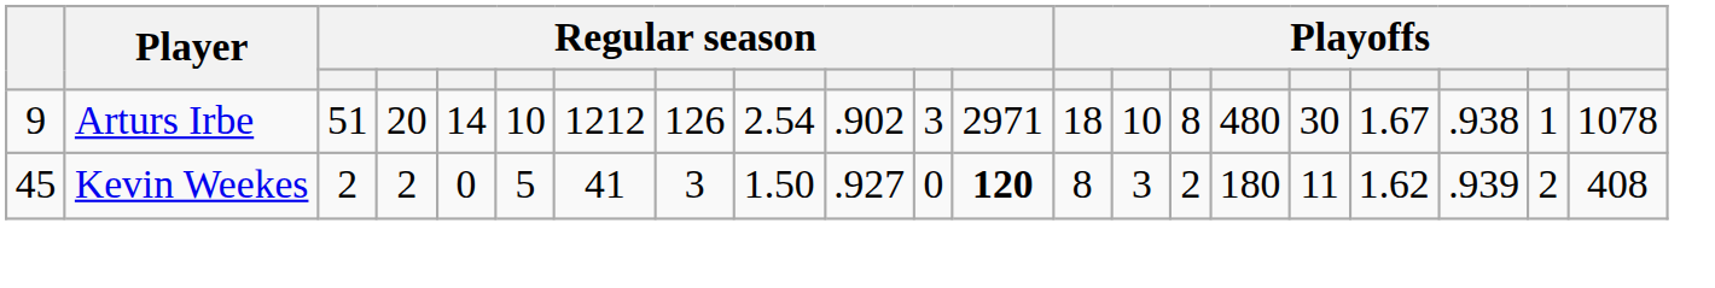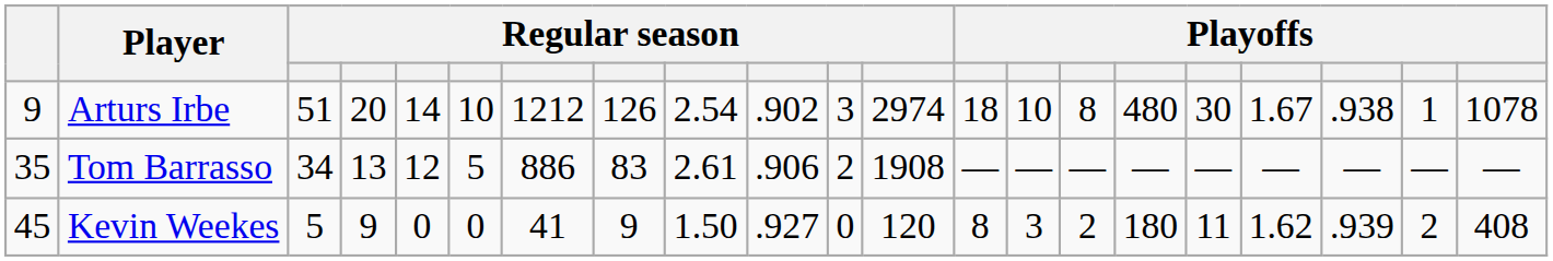Arturs Irbe | column 12: 2971 -> 2974
+ row: 35 | Tom Barrasso | 34 | 13 | 12 | 5 | 886 | 83 | 2.61 | .906 | 2 | 1908 | — | — | — | — | — | — | — | — | —
Kevin Weekes | column 3: 2 -> 5
Kevin Weekes | column 4: 2 -> 9
Kevin Weekes | column 6: 5 -> 0
Kevin Weekes | column 8: 3 -> 9
Kevin Weekes | column 12: bold -> normal
